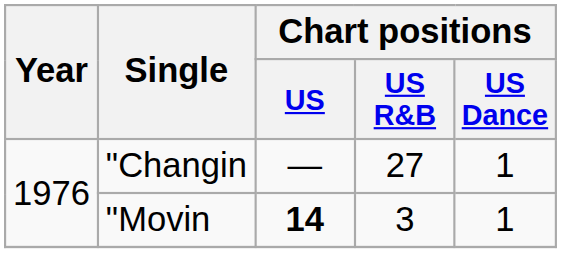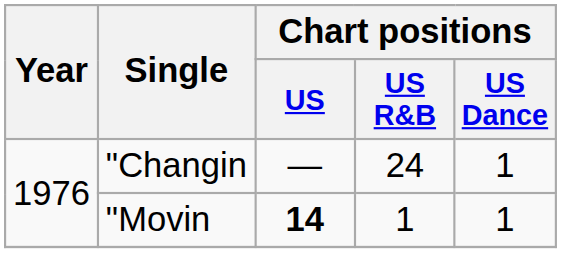"Changin | Chart positions / US R&B: 27 -> 24
"Movin | Chart positions / US R&B: 3 -> 1
